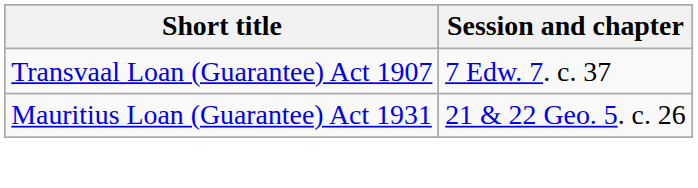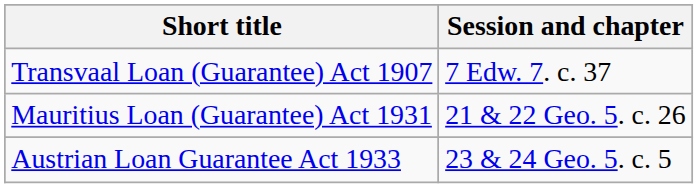+ row: Austrian Loan Guarantee Act 1933 | 23 & 24 Geo. 5. c. 5
